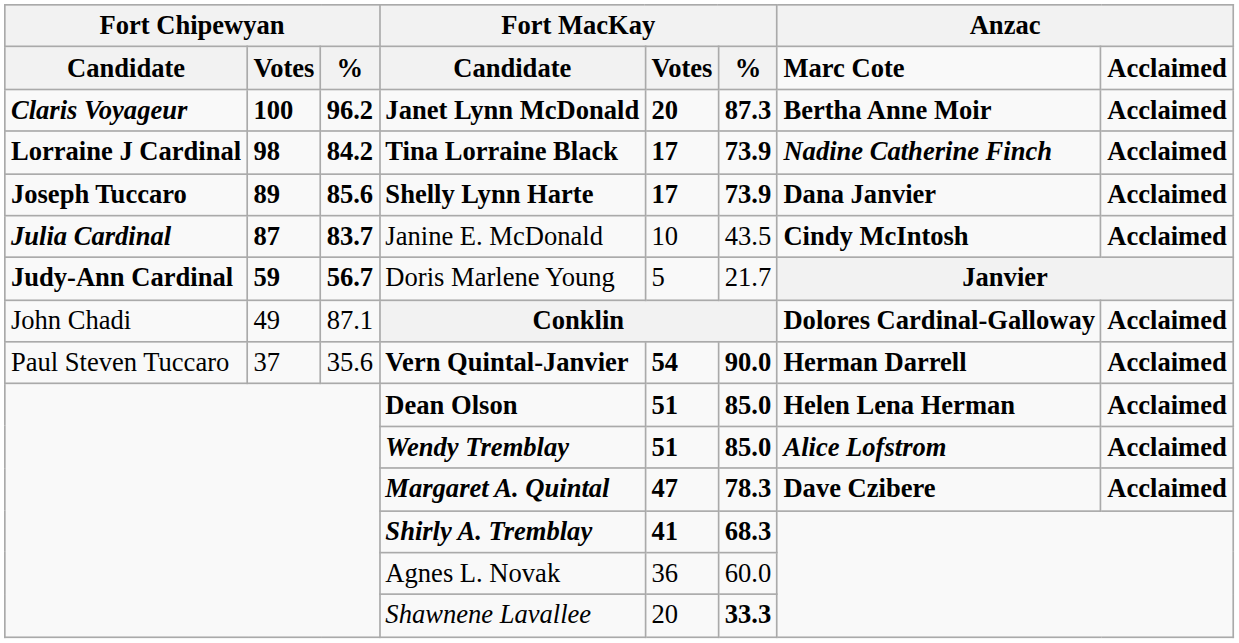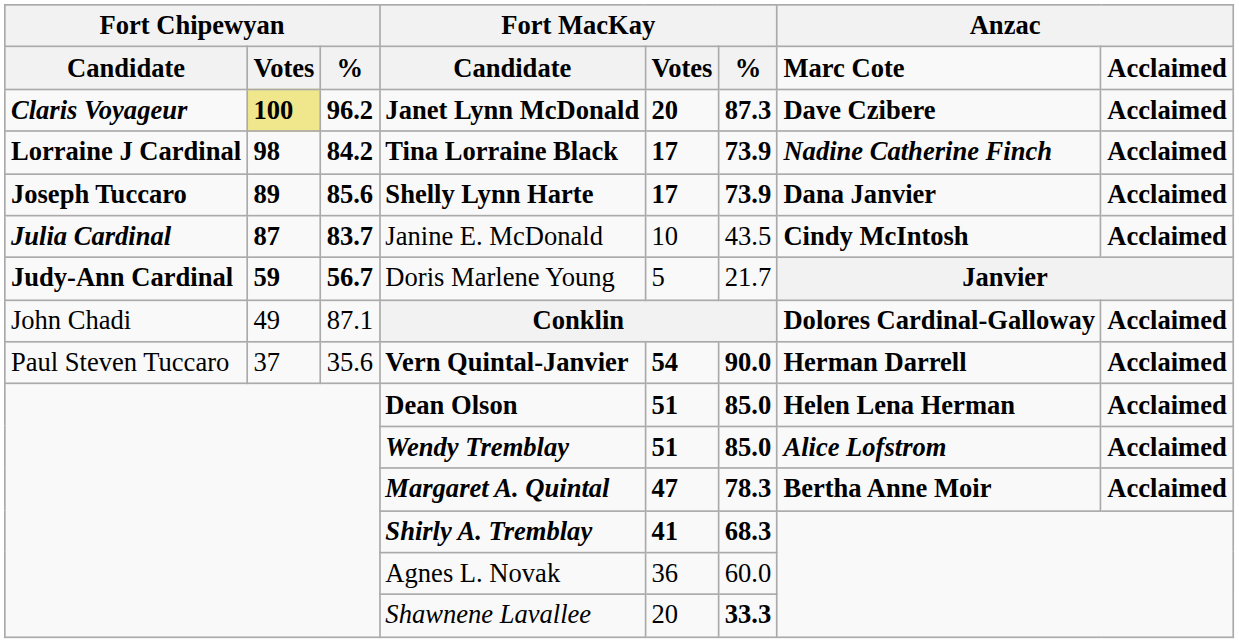Janet Lynn McDonald | column 2: no background -> khaki background
Janet Lynn McDonald | column 7: Bertha Anne Moir -> Dave Czibere
Margaret A. Quintal | column 7: Dave Czibere -> Bertha Anne Moir
